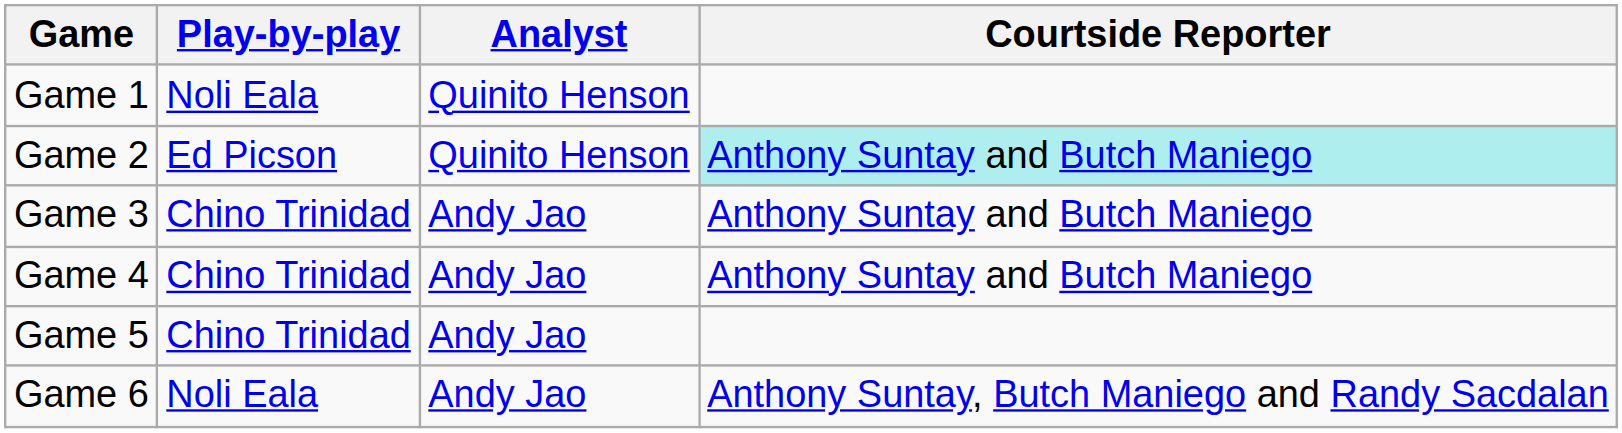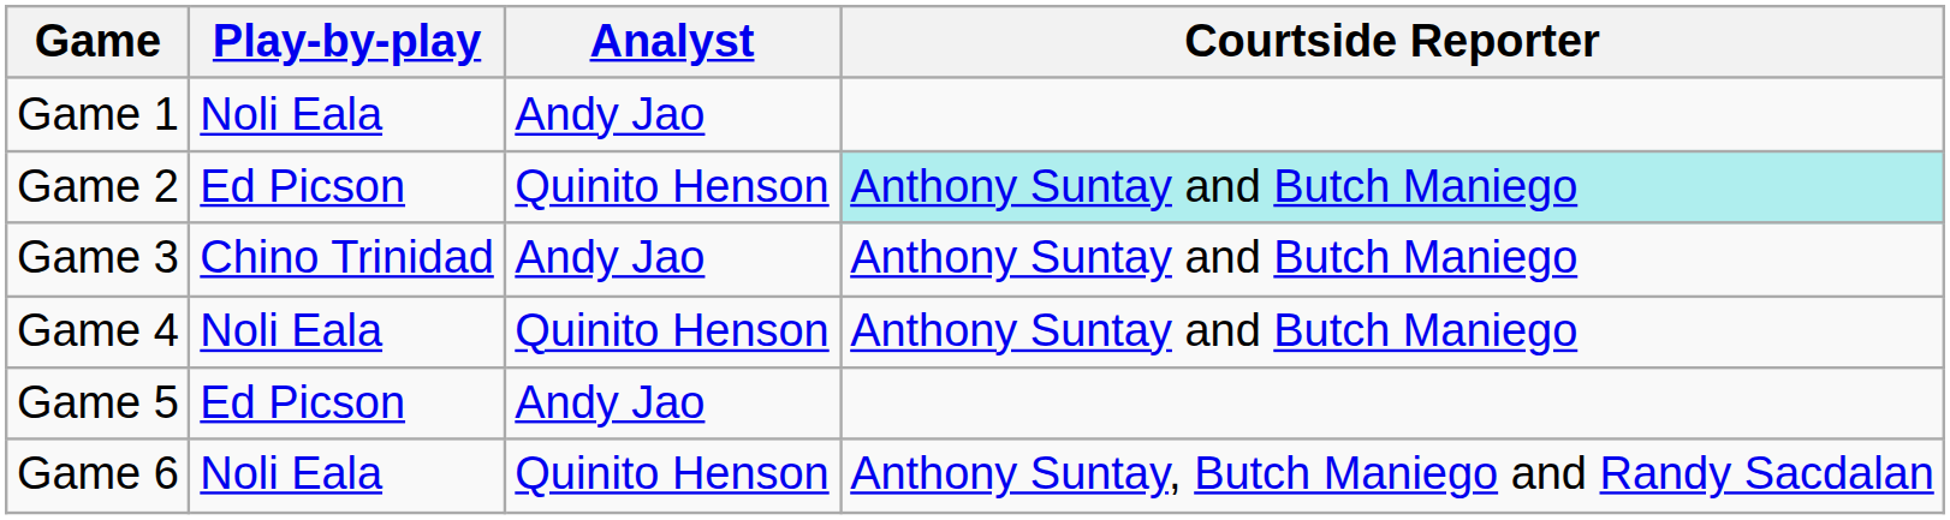Game 1 | Analyst: Quinito Henson -> Andy Jao
Game 4 | Play-by-play: Chino Trinidad -> Noli Eala
Game 4 | Analyst: Andy Jao -> Quinito Henson
Game 5 | Play-by-play: Chino Trinidad -> Ed Picson
Game 6 | Analyst: Andy Jao -> Quinito Henson
